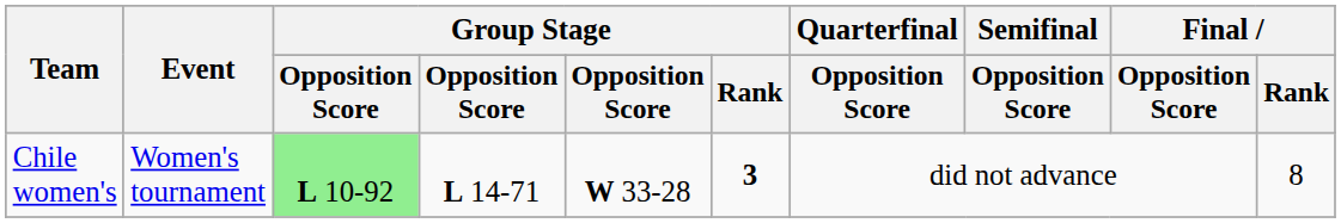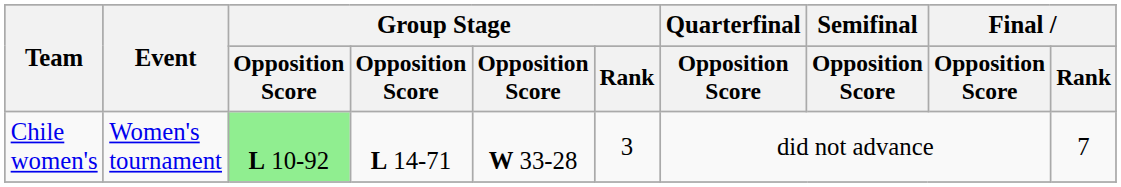Chile women's | Group Stage / Rank: bold -> normal
Chile women's | Final / Rank: 8 -> 7
